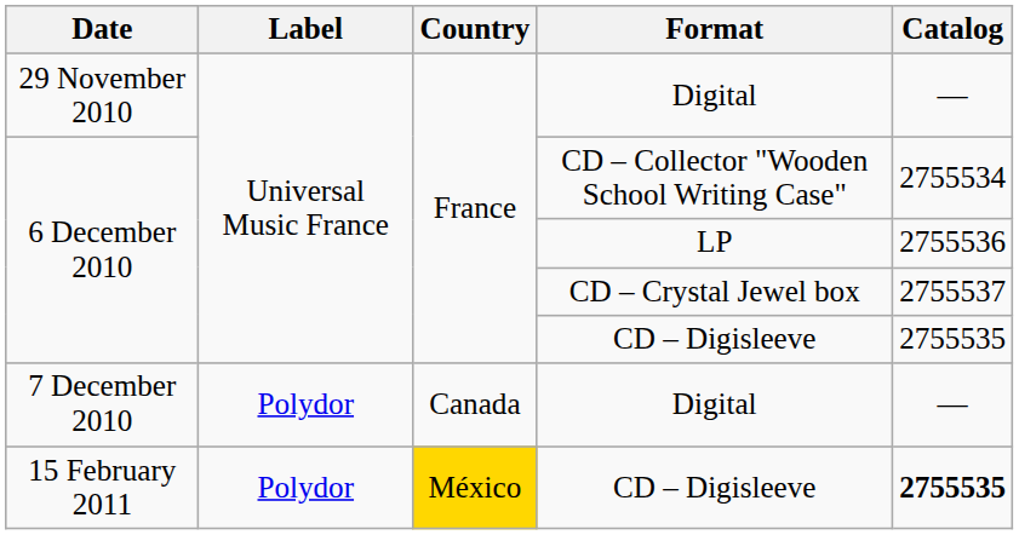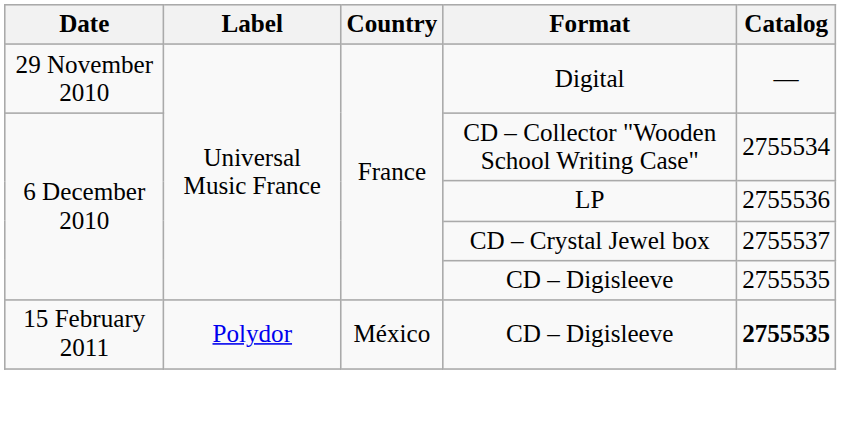- row: 7 December 2010 | Polydor | Canada | Digital | —
15 February 2011 / CD – Digisleeve | Country: gold background -> no background
